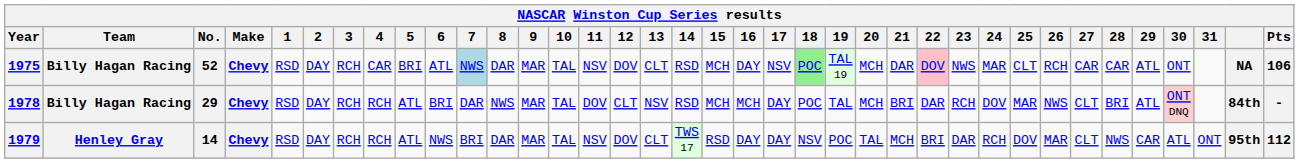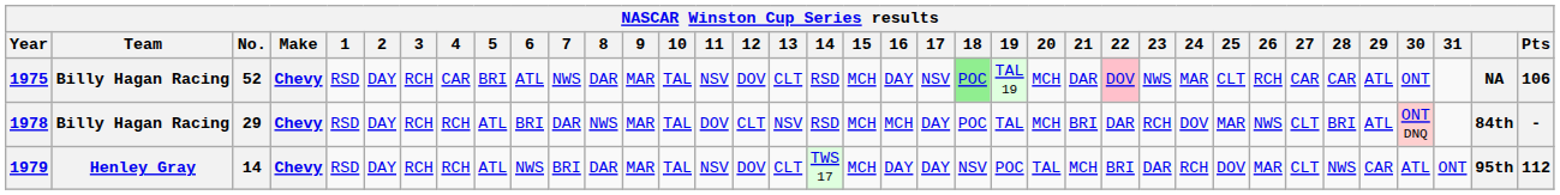1975 | 7: lightblue background -> no background
1979 | 15: RSD -> MCH
